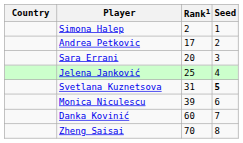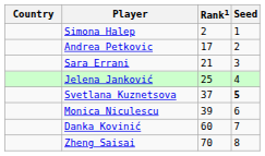Sara Errani | Rank1: 20 -> 21
Svetlana Kuznetsova | Rank1: 31 -> 37
